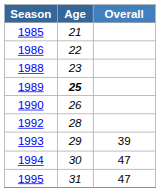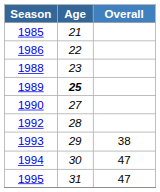1990 | Age: 26 -> 27
1993 | Overall: 39 -> 38
